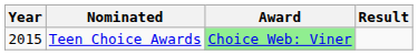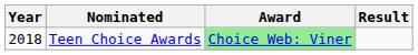Teen Choice Awards | Year: 2015 -> 2018
